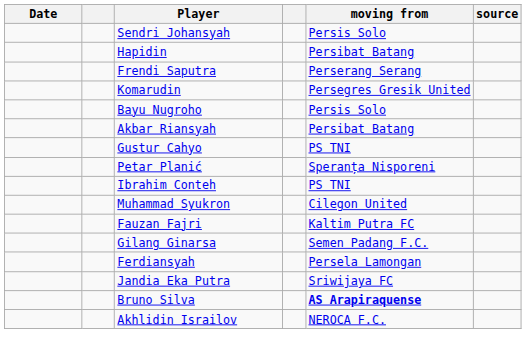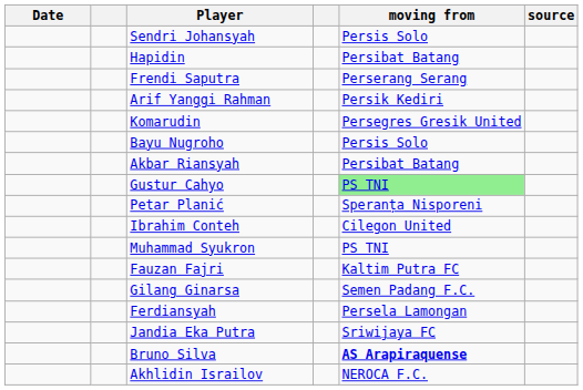+ row: Arif Yanggi Rahman | Persik Kediri
Gustur Cahyo | moving from: no background -> lightgreen background
Ibrahim Conteh | moving from: PS TNI -> Cilegon United
Muhammad Syukron | moving from: Cilegon United -> PS TNI
